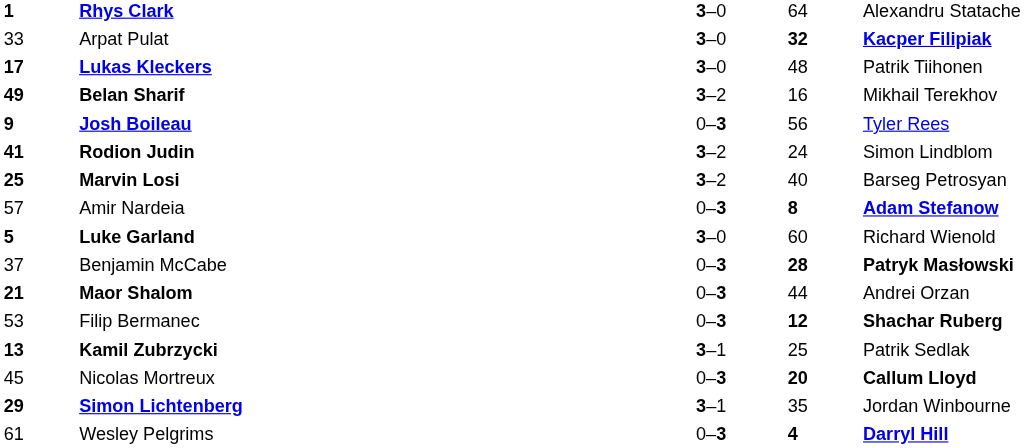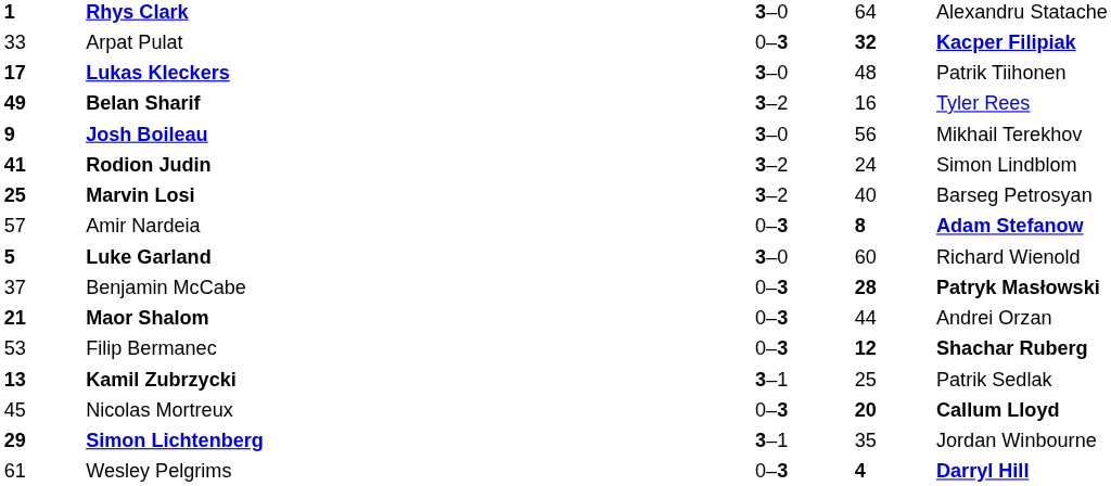Arpat Pulat | column 3: 3–0 -> 0–3
Belan Sharif | column 5: Mikhail Terekhov -> Tyler Rees
Josh Boileau | column 3: 0–3 -> 3–0
Josh Boileau | column 5: Tyler Rees -> Mikhail Terekhov
